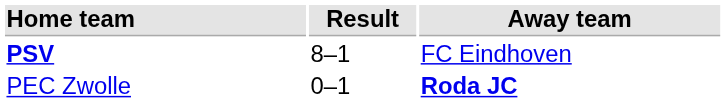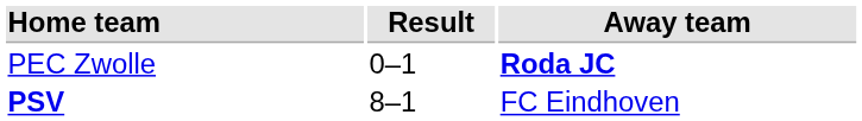rows swapped: PEC Zwolle <-> PSV
